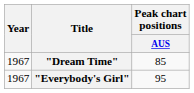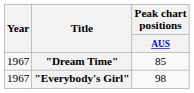"Everybody's Girl" | Peak chart positions / AUS: 95 -> 98
